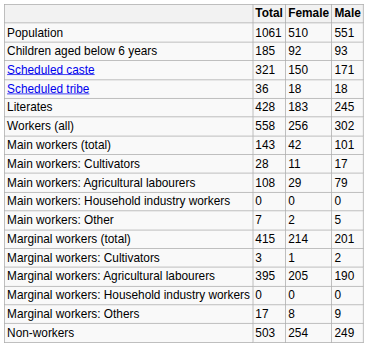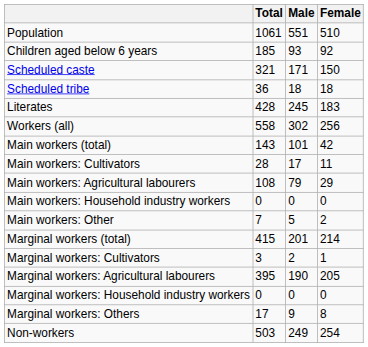columns swapped: Male <-> Female
